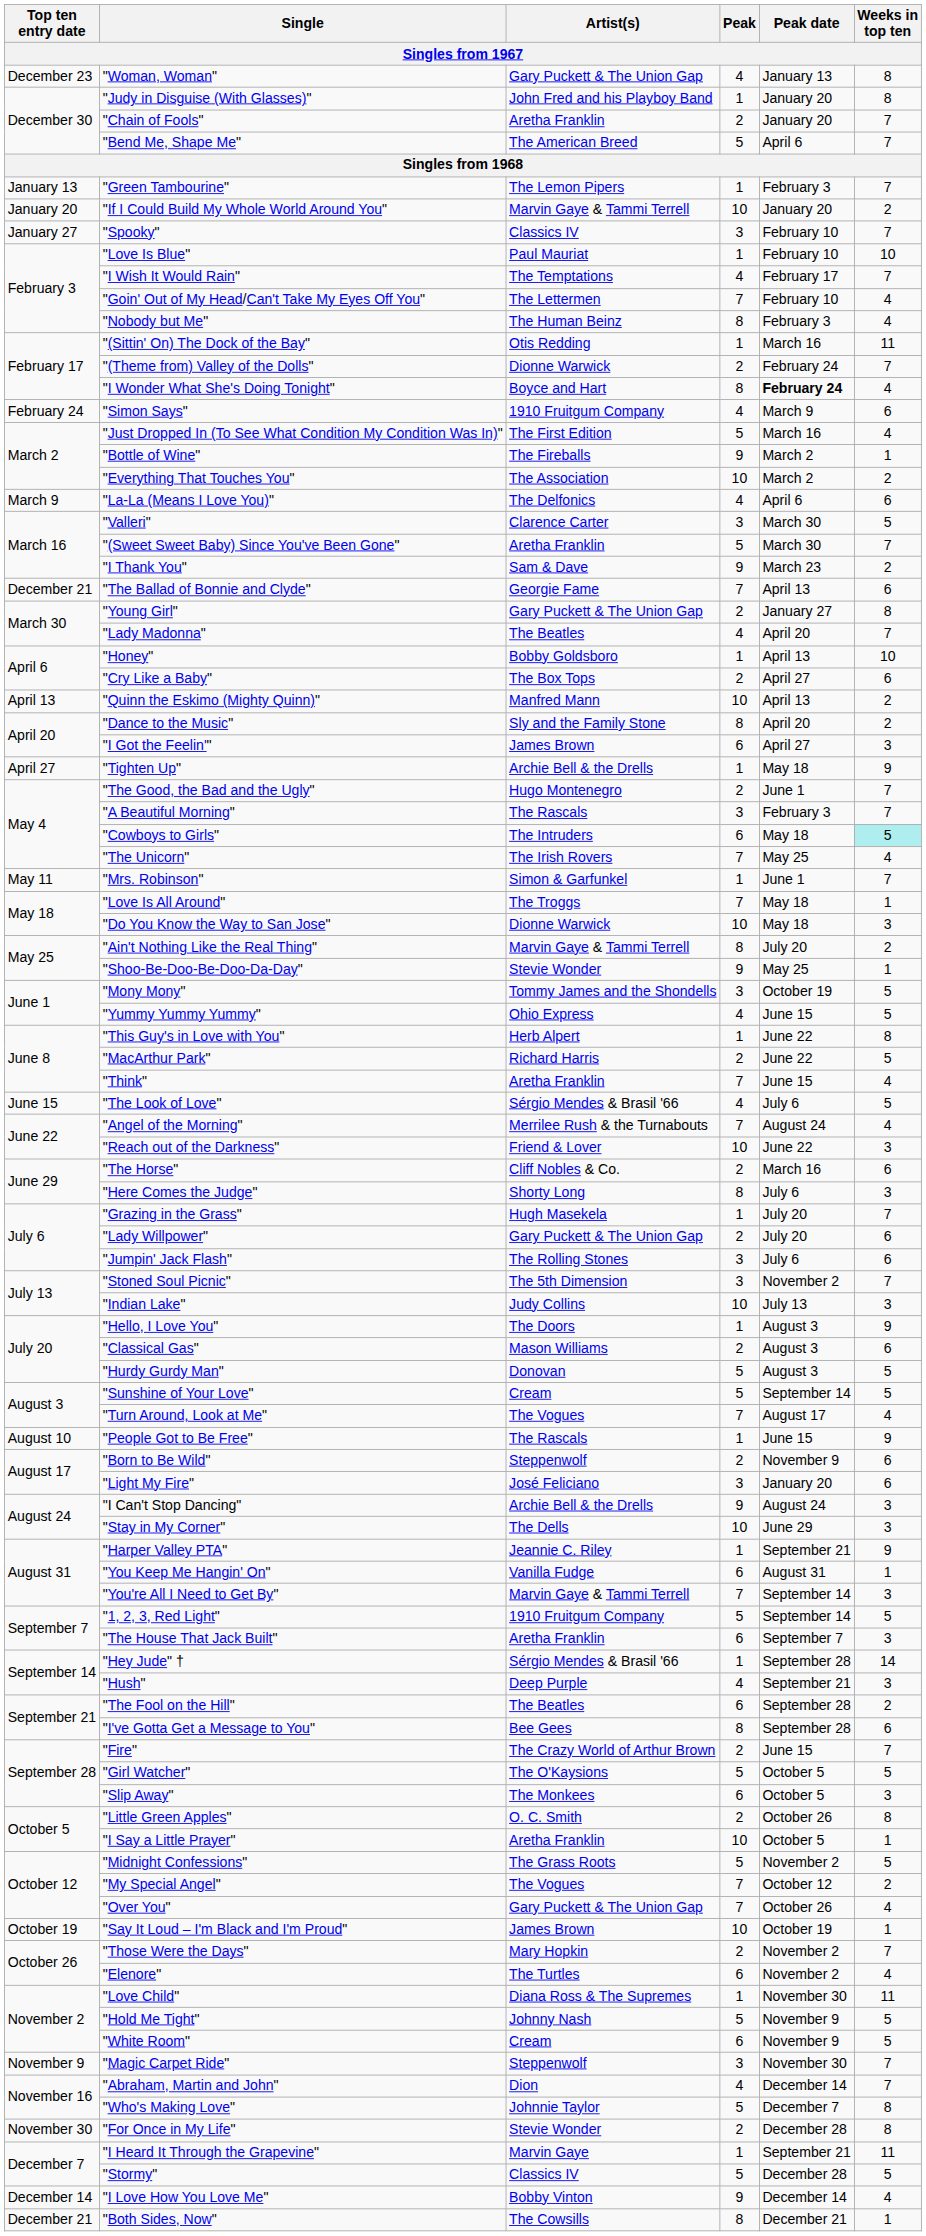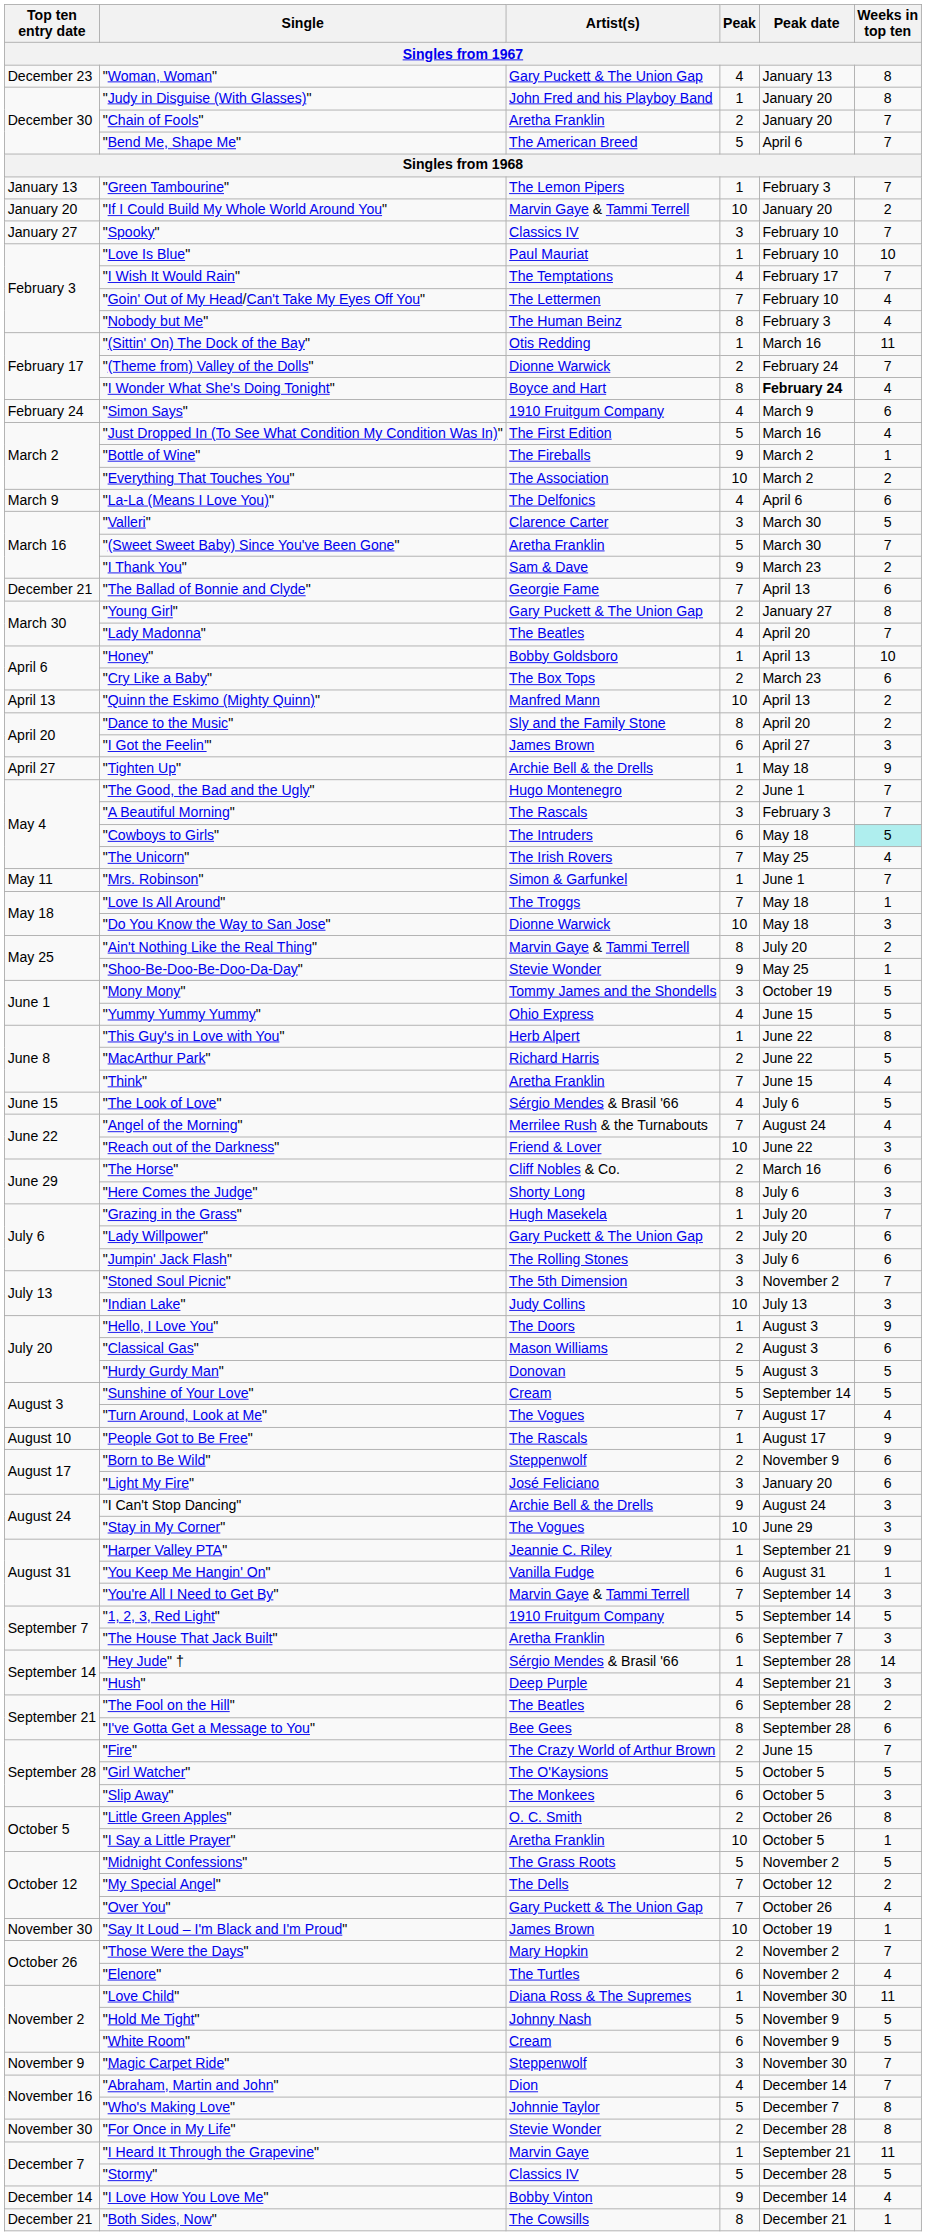"Cry Like a Baby" | Peak date: April 27 -> March 23
"People Got to Be Free" | Peak date: June 15 -> August 17
"Stay in My Corner" | Artist(s): The Dells -> The Vogues
"My Special Angel" | Artist(s): The Vogues -> The Dells
"Say It Loud – I'm Black and I'm Proud" | Top ten entry date: October 19 -> November 30
